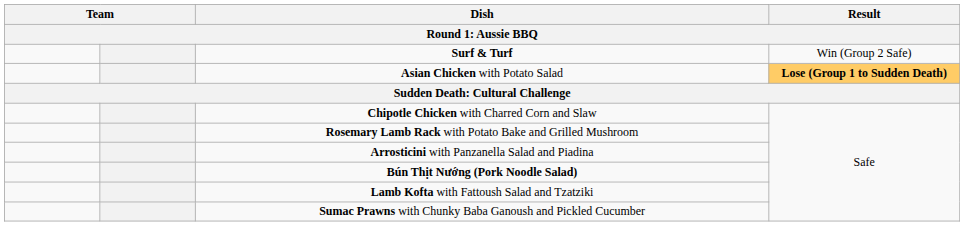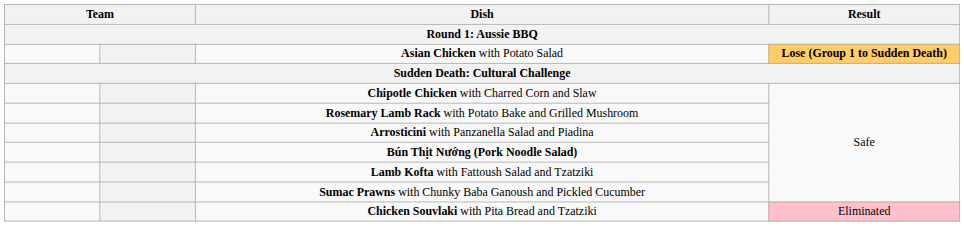- row: Surf & Turf | Win (Group 2 Safe)
+ row: Chicken Souvlaki with Pita Bread and Tzatziki | Eliminated
